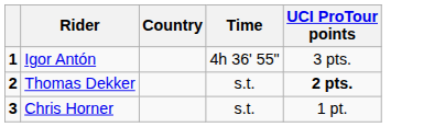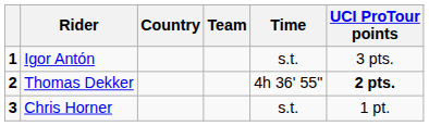+ column: Team
Igor Antón | Time: 4h 36' 55" -> s.t.
Thomas Dekker | Time: s.t. -> 4h 36' 55"
